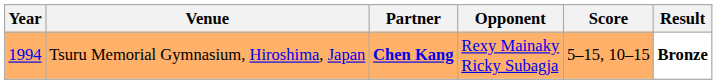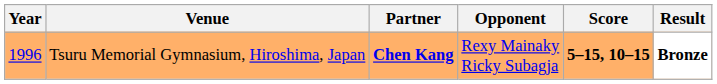Tsuru Memorial Gymnasium, Hiroshima, Japan | Year: 1994 -> 1996
Tsuru Memorial Gymnasium, Hiroshima, Japan | Score: normal -> bold
